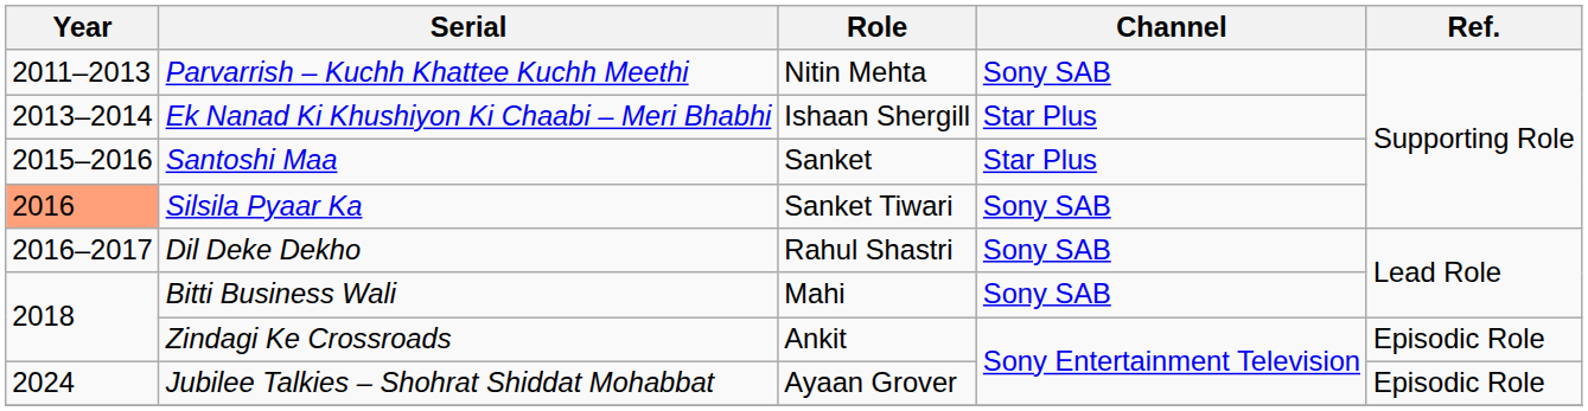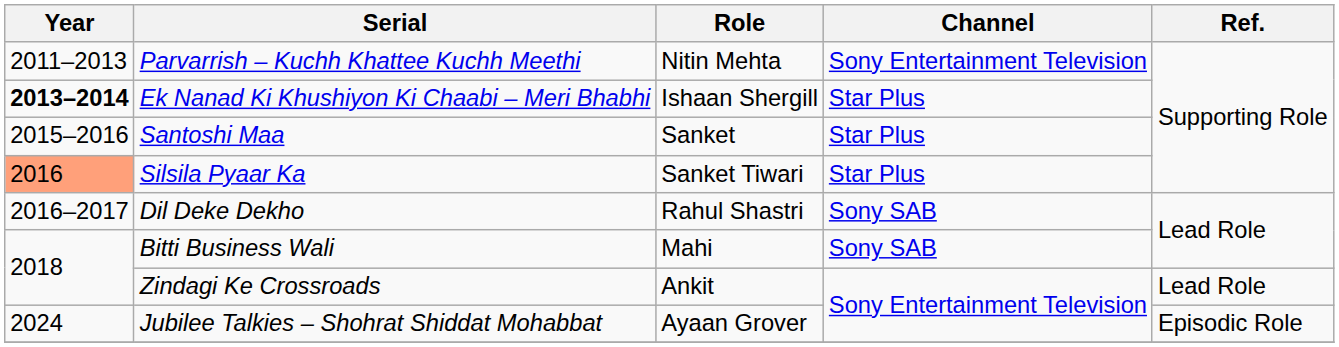Parvarrish – Kuchh Khattee Kuchh Meethi | Channel: Sony SAB -> Sony Entertainment Television
Ek Nanad Ki Khushiyon Ki Chaabi – Meri Bhabhi | Year: normal -> bold
Silsila Pyaar Ka | Channel: Sony SAB -> Star Plus
Zindagi Ke Crossroads | Ref.: Episodic Role -> Lead Role
